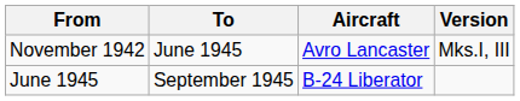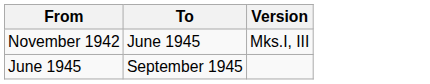- column: Aircraft | Avro Lancaster | B-24 Liberator
